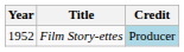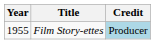Film Story-ettes | Year: 1952 -> 1955
